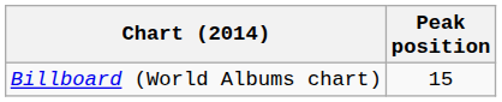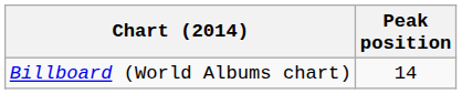Billboard (World Albums chart) | Peak position: 15 -> 14
